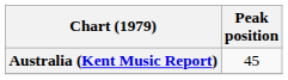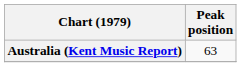Australia (Kent Music Report) | Peak position: 45 -> 63
